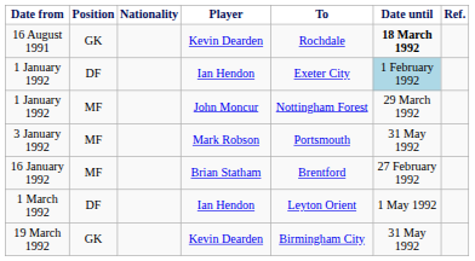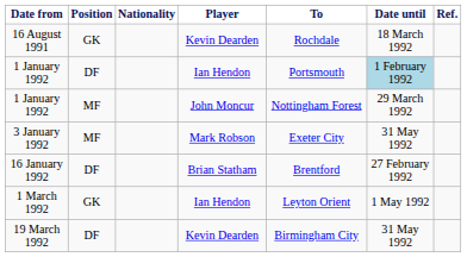16 August 1991 | Date until: bold -> normal
1 January 1992 / Ian Hendon | To: Exeter City -> Portsmouth
3 January 1992 | To: Portsmouth -> Exeter City
16 January 1992 | Position: MF -> DF
1 March 1992 | Position: DF -> GK
19 March 1992 | Position: GK -> DF
